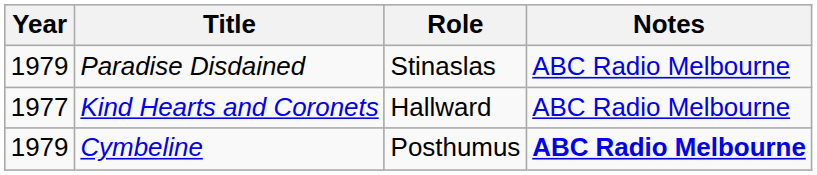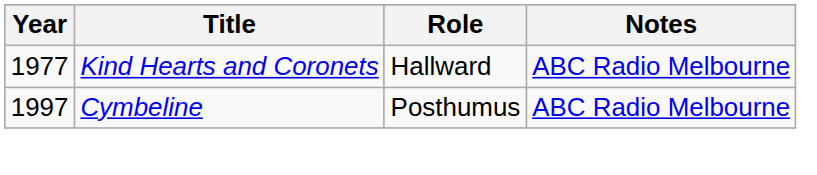- row: 1979 | Paradise Disdained | Stinaslas | ABC Radio Melbourne
Cymbeline | Year: 1979 -> 1997
Cymbeline | Notes: bold -> normal
